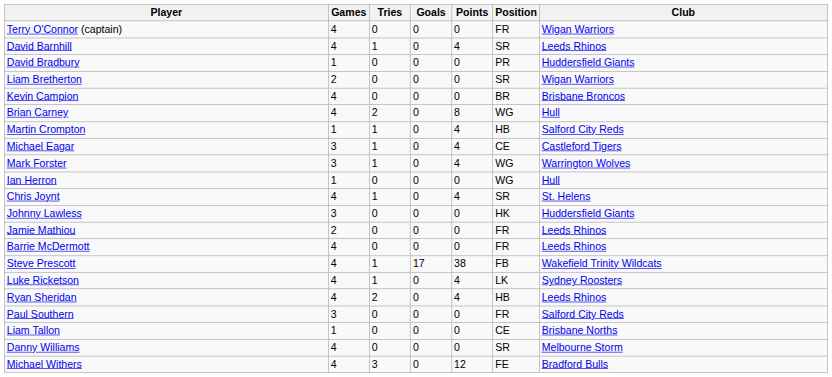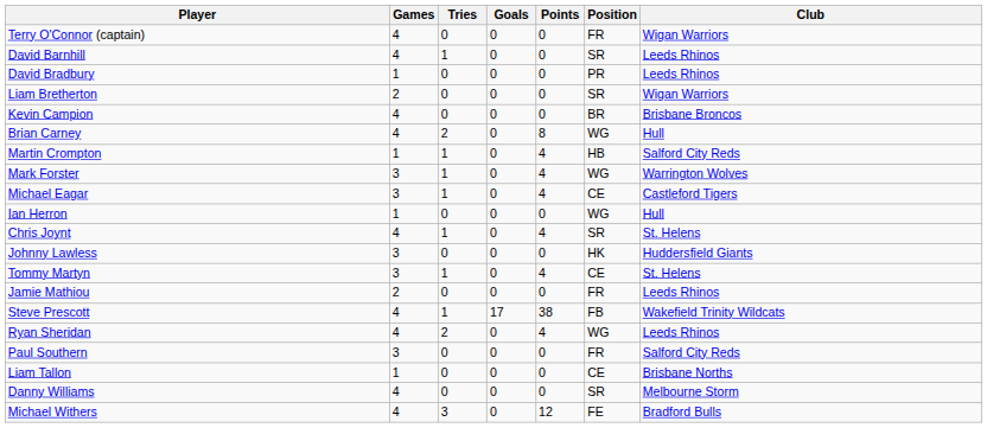David Barnhill | Points: 4 -> 0
David Bradbury | Club: Huddersfield Giants -> Leeds Rhinos
rows swapped: Michael Eagar <-> Mark Forster
+ row: Tommy Martyn | 3 | 1 | 0 | 4 | CE | St. Helens
- row: Barrie McDermott | 4 | 0 | 0 | 0 | FR | Leeds Rhinos
- row: Luke Ricketson | 4 | 1 | 0 | 4 | LK | Sydney Roosters
Ryan Sheridan | Position: HB -> WG
